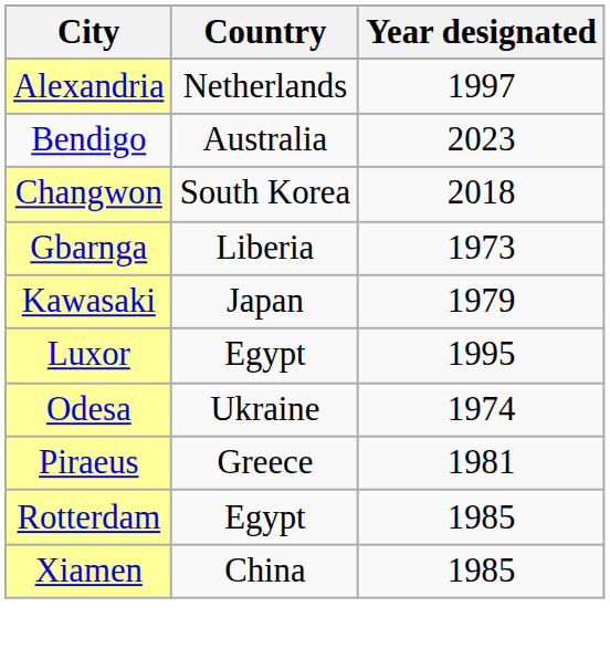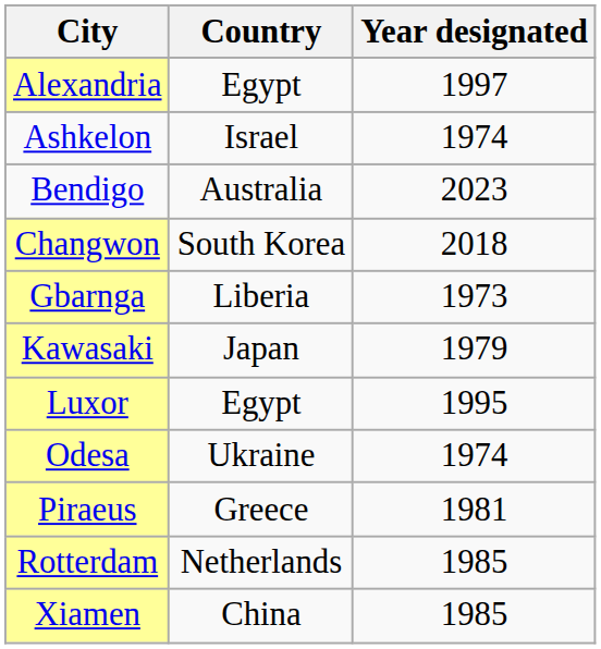Alexandria | Country: Netherlands -> Egypt
+ row: Ashkelon | Israel | 1974
Rotterdam | Country: Egypt -> Netherlands
